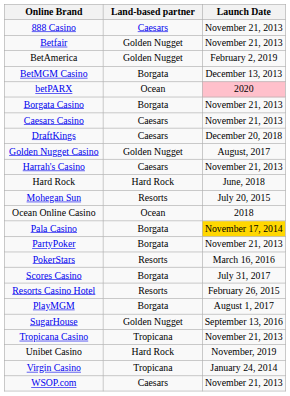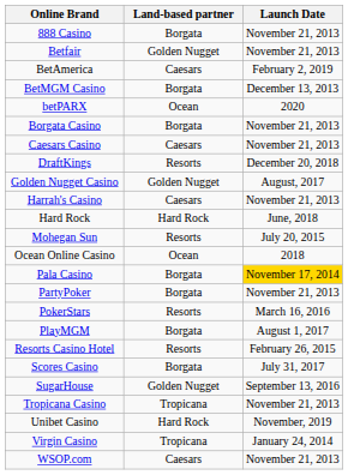888 Casino | Land-based partner: Caesars -> Borgata
BetAmerica | Land-based partner: Golden Nugget -> Caesars
betPARX | Launch Date: pink background -> no background
DraftKings | Land-based partner: Caesars -> Resorts
rows swapped: PlayMGM <-> Scores Casino
